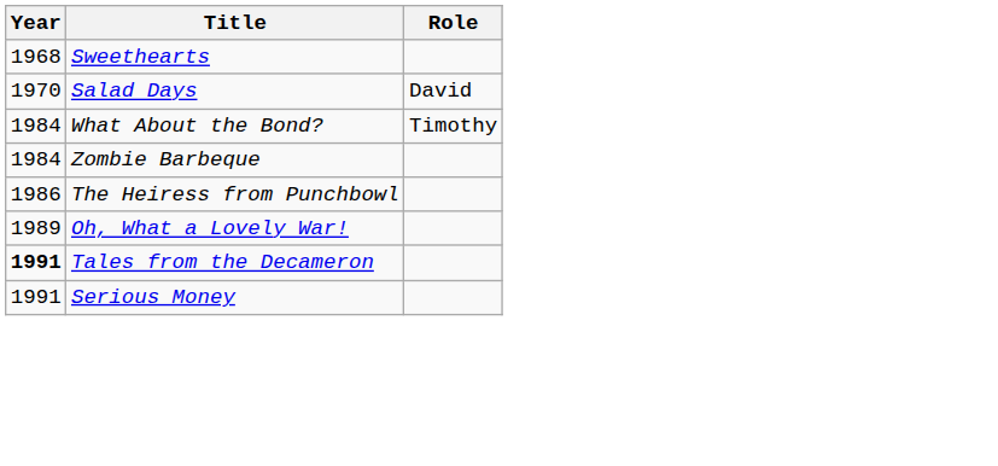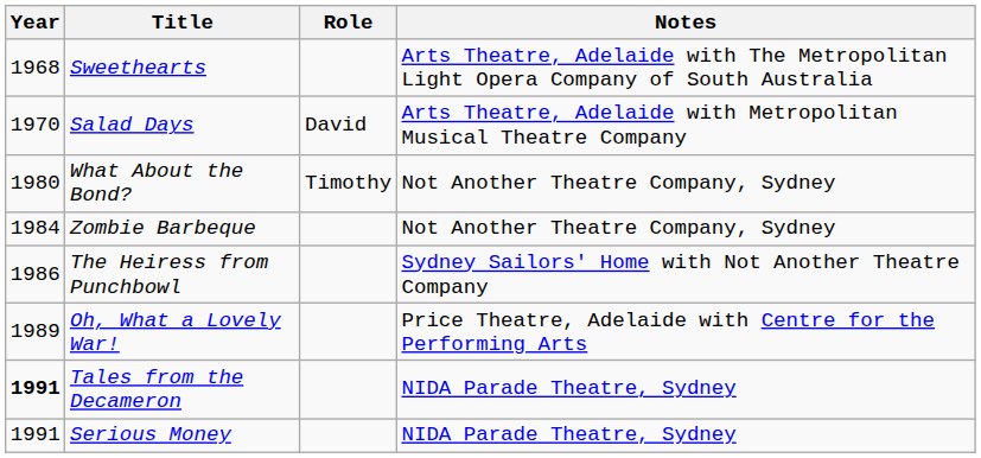+ column: Notes | Arts Theatre, Adelaide with The Metropolitan Light Opera Company of South Australia | Arts Theatre, Adelaide with Metropolitan Musical Theatre Company | Not Another Theatre Company, Sydney | Not Another Theatre Company, Sydney | Sydney Sailors' Home with Not Another Theatre Company | Price Theatre, Adelaide with Centre for the Performing Arts | NIDA Parade Theatre, Sydney | NIDA Parade Theatre, Sydney
What About the Bond? | Year: 1984 -> 1980
